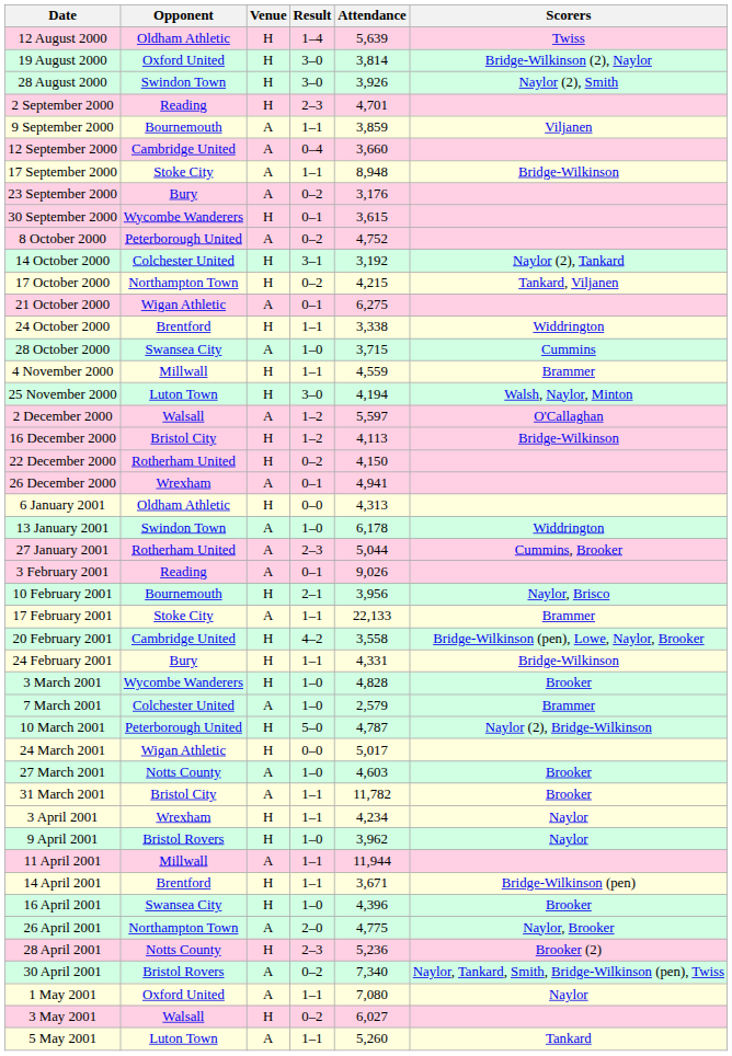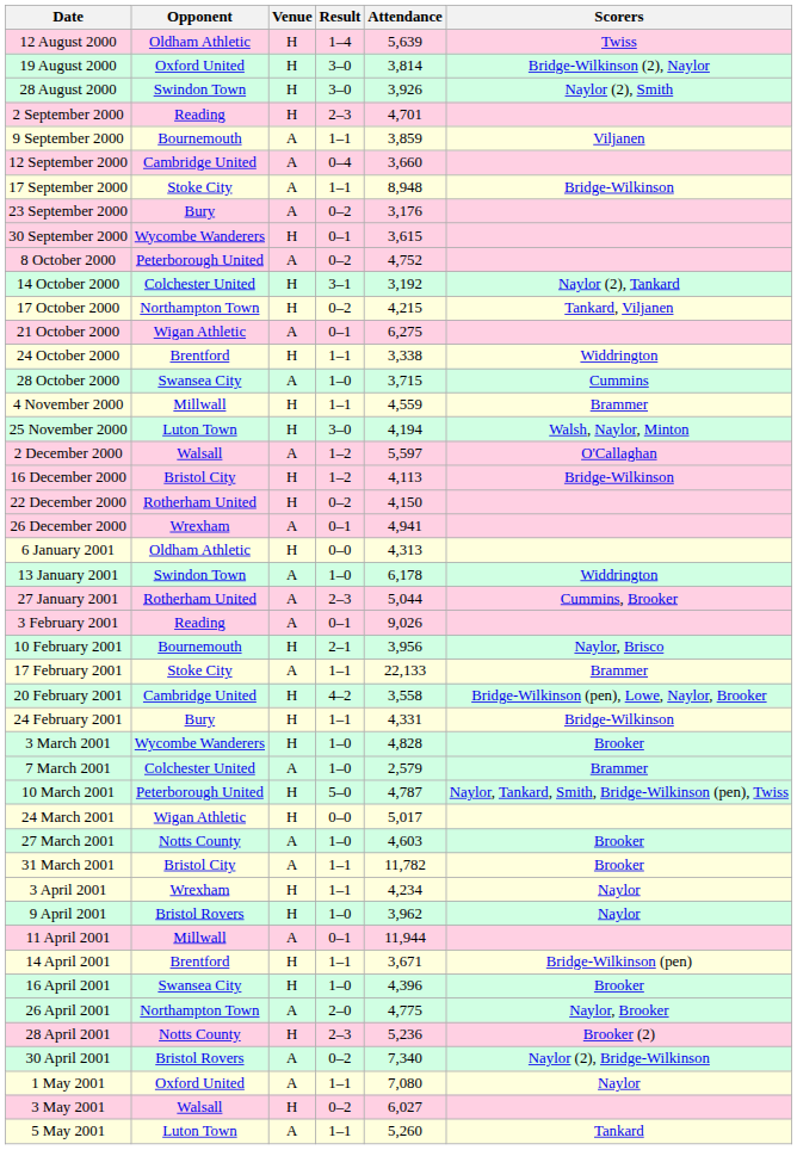10 March 2001 | Scorers: Naylor (2), Bridge-Wilkinson -> Naylor, Tankard, Smith, Bridge-Wilkinson (pen), Twiss
11 April 2001 | Result: 1–1 -> 0–1
30 April 2001 | Scorers: Naylor, Tankard, Smith, Bridge-Wilkinson (pen), Twiss -> Naylor (2), Bridge-Wilkinson
